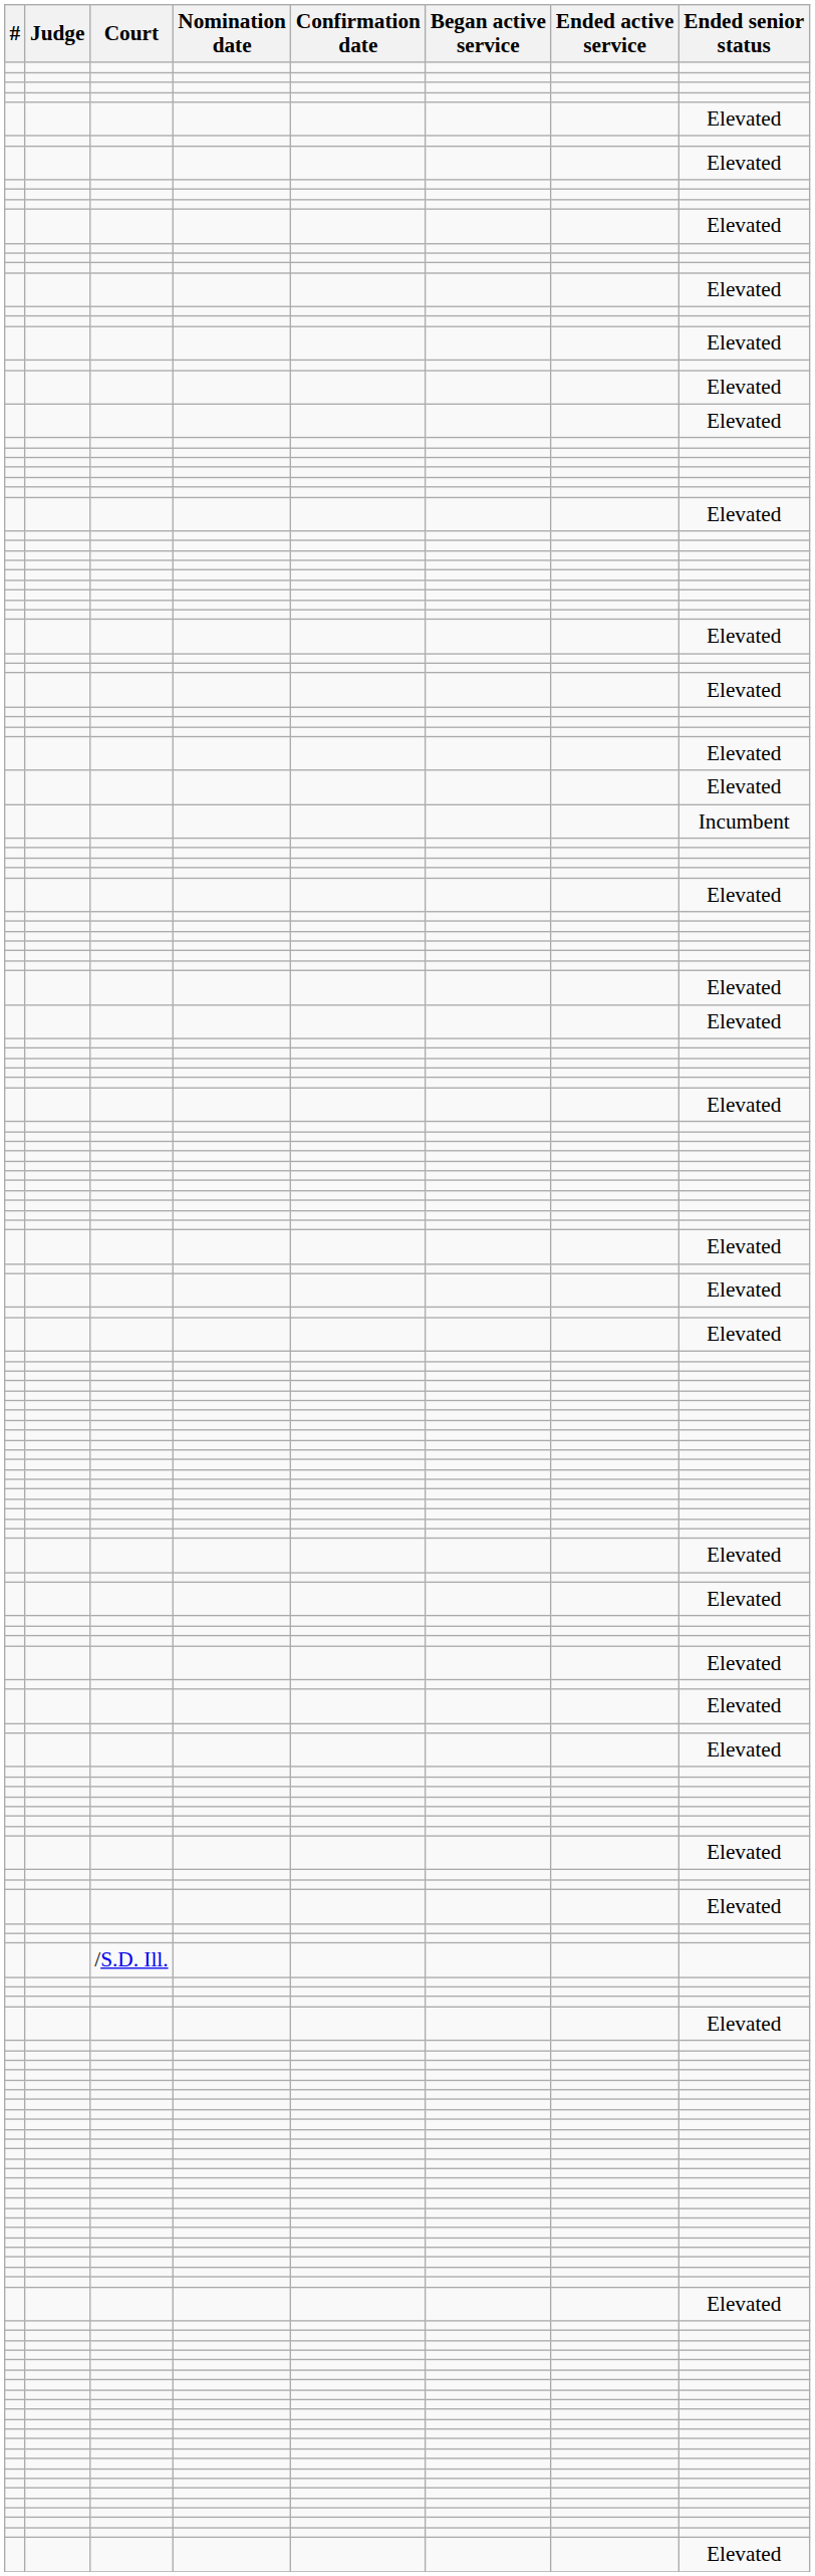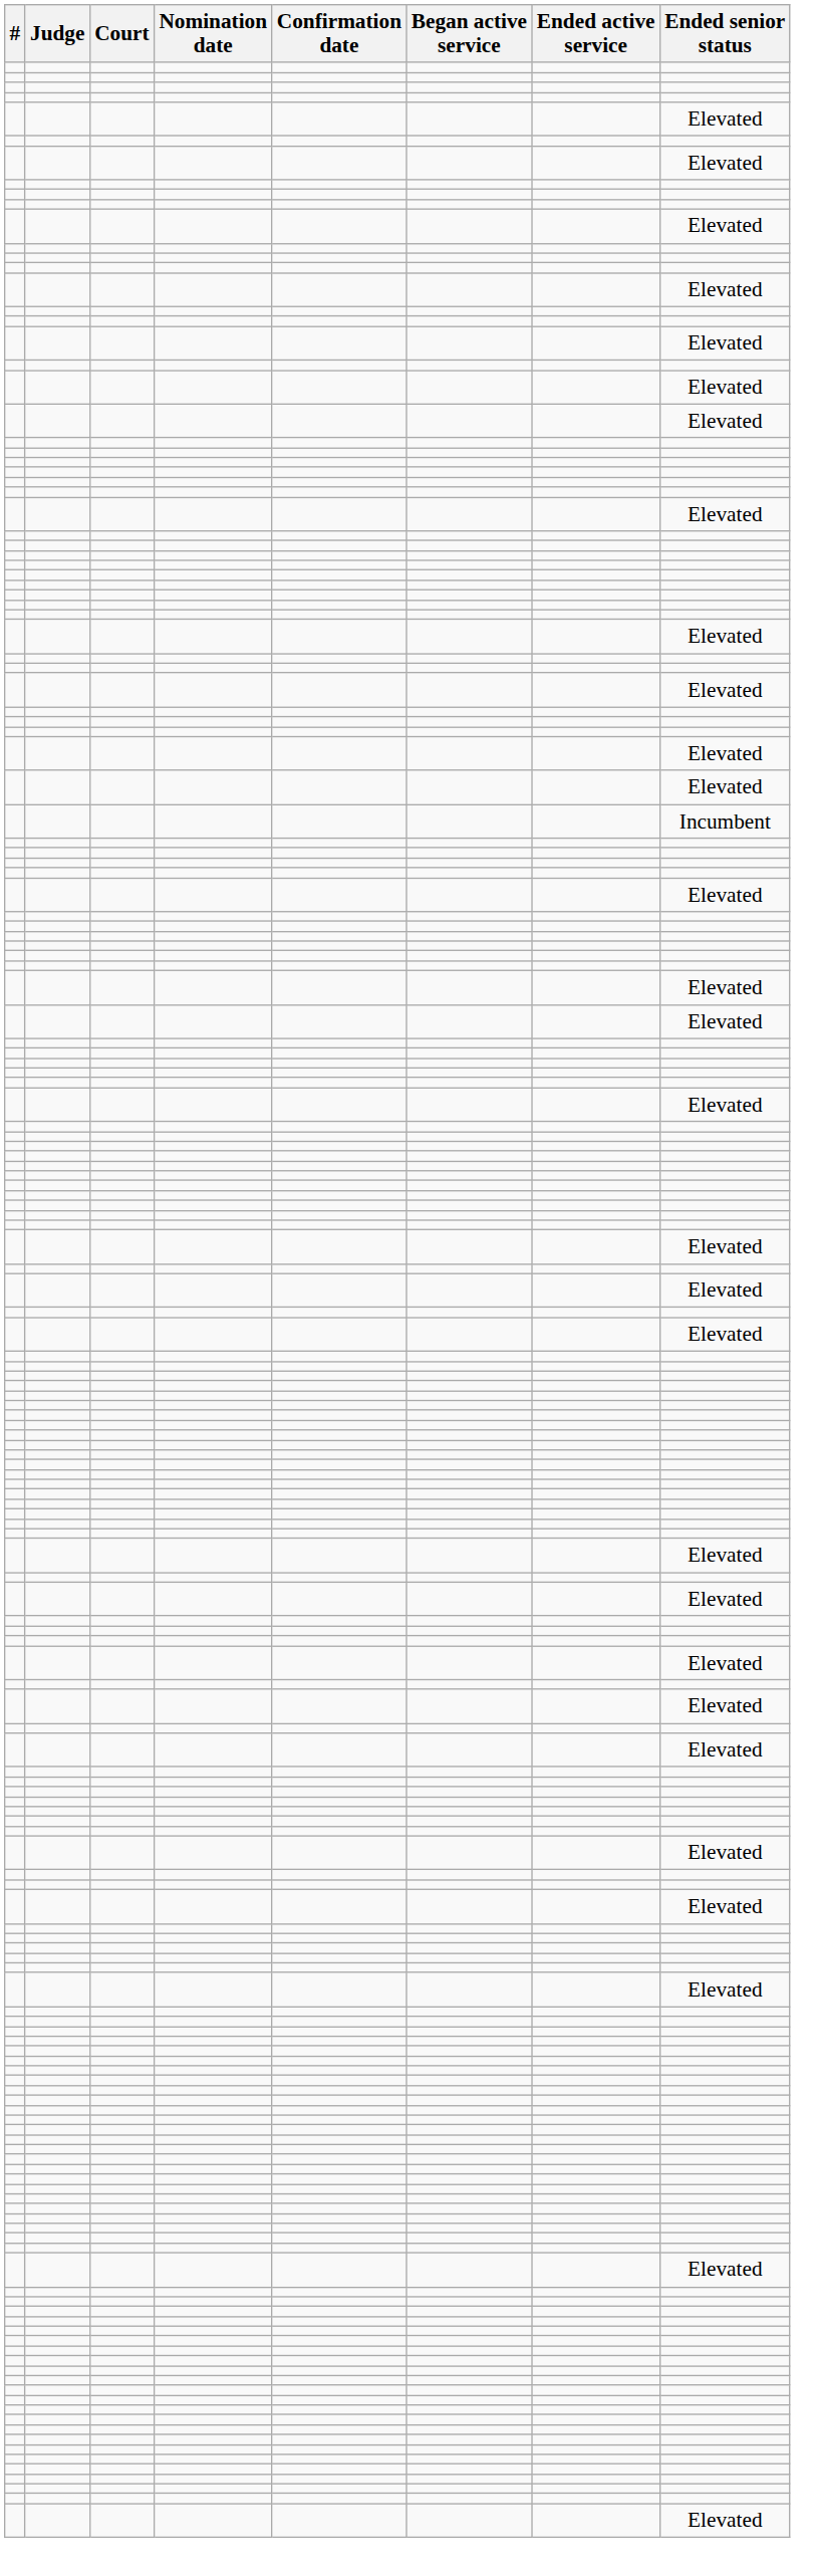- row: /S.D. Ill.
